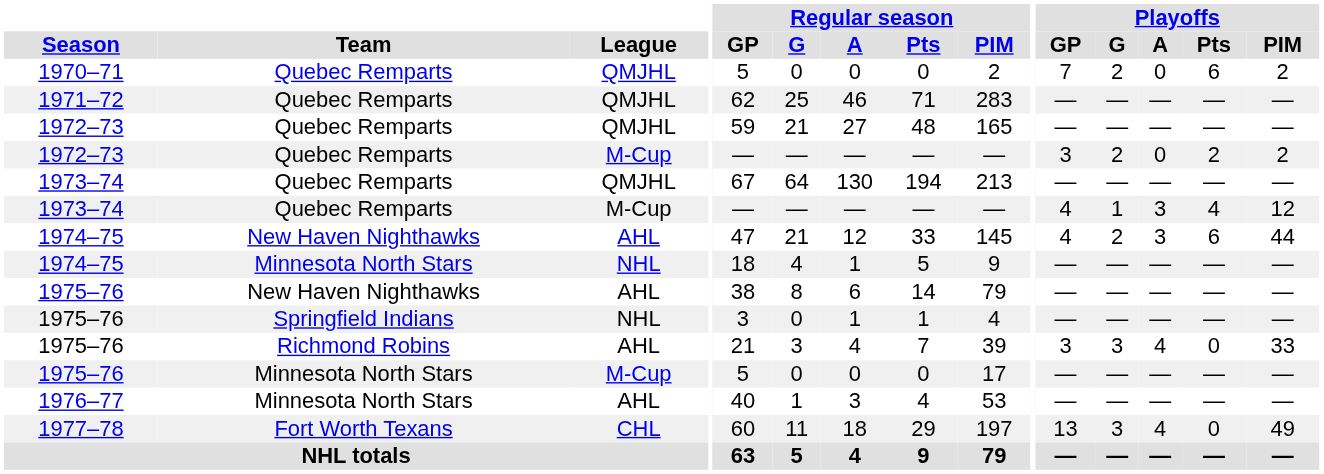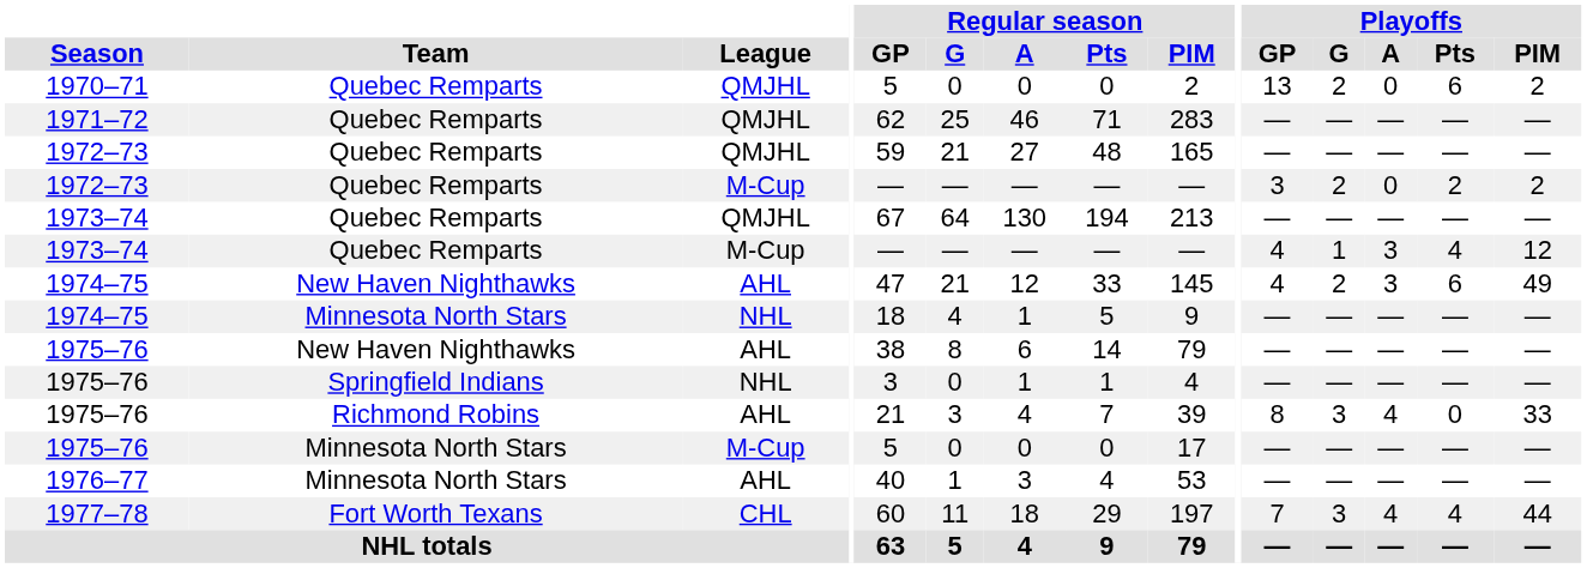1970–71 | Playoffs / GP: 7 -> 13
1974–75 / New Haven Nighthawks | Playoffs / PIM: 44 -> 49
1975–76 / Richmond Robins | Playoffs / GP: 3 -> 8
1977–78 | Playoffs / GP: 13 -> 7
1977–78 | Playoffs / Pts: 0 -> 4
1977–78 | Playoffs / PIM: 49 -> 44
